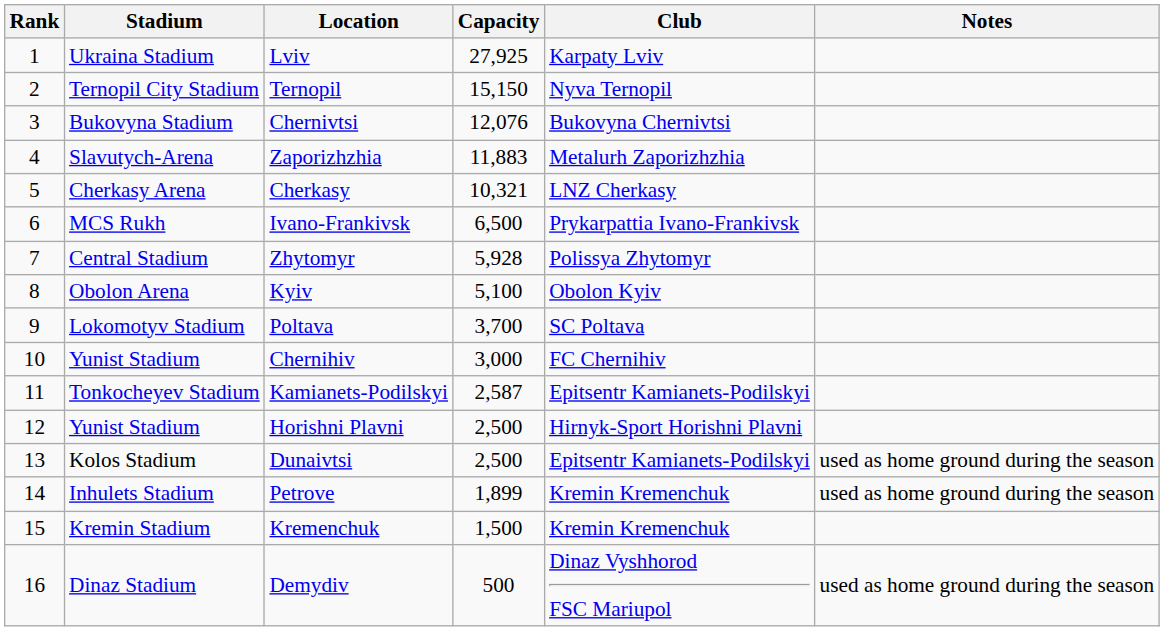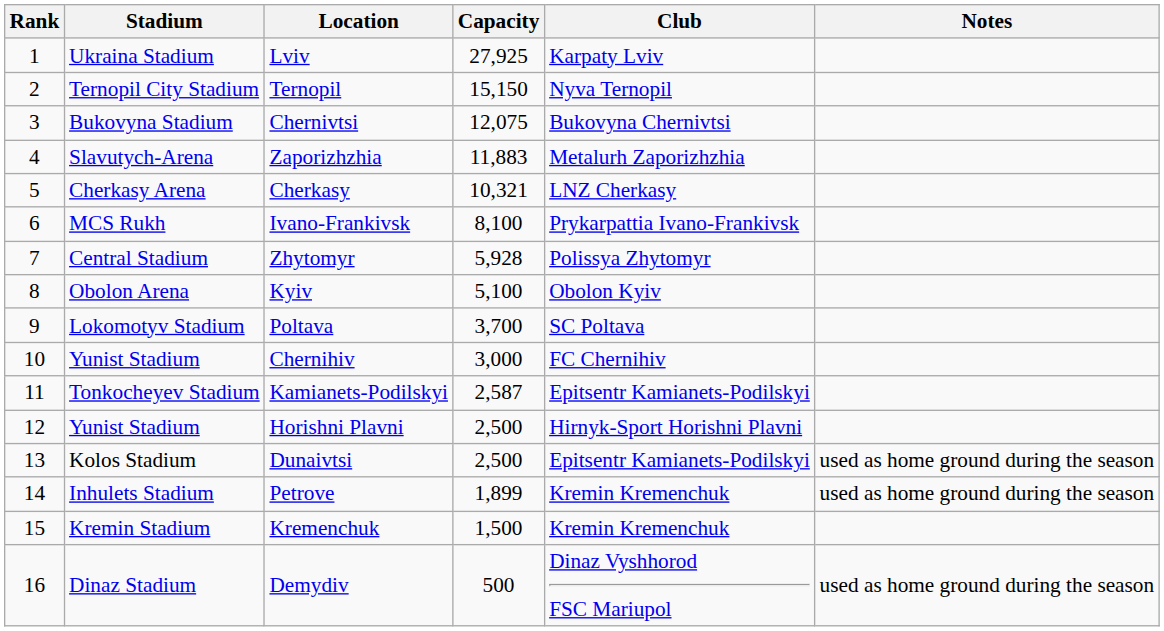Chernivtsi | Capacity: 12,076 -> 12,075
Ivano-Frankivsk | Capacity: 6,500 -> 8,100
